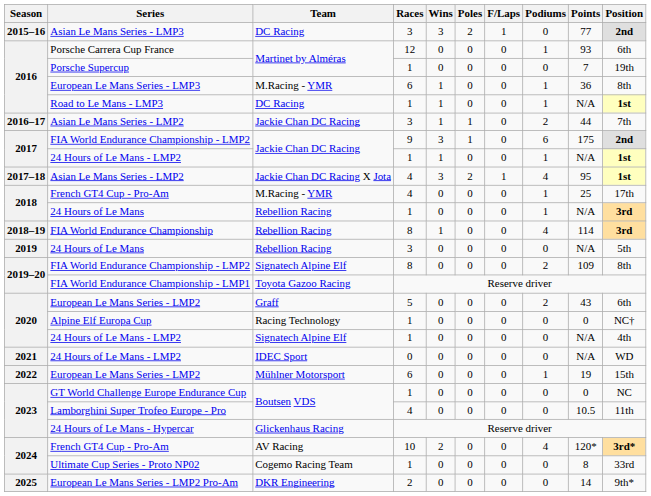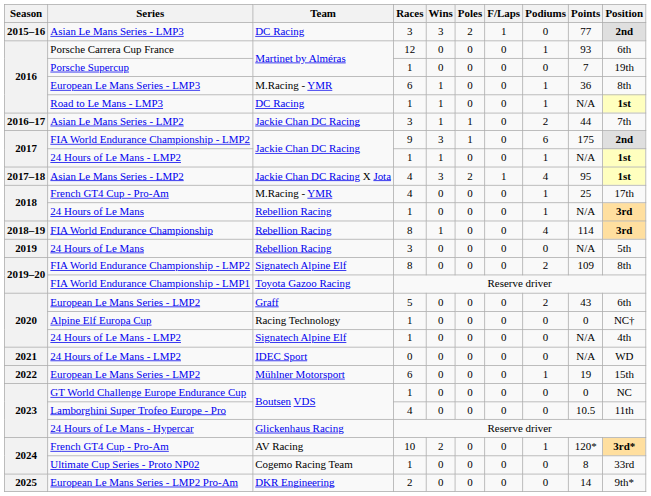2024 / French GT4 Cup - Pro-Am | Podiums: 4 -> 1
